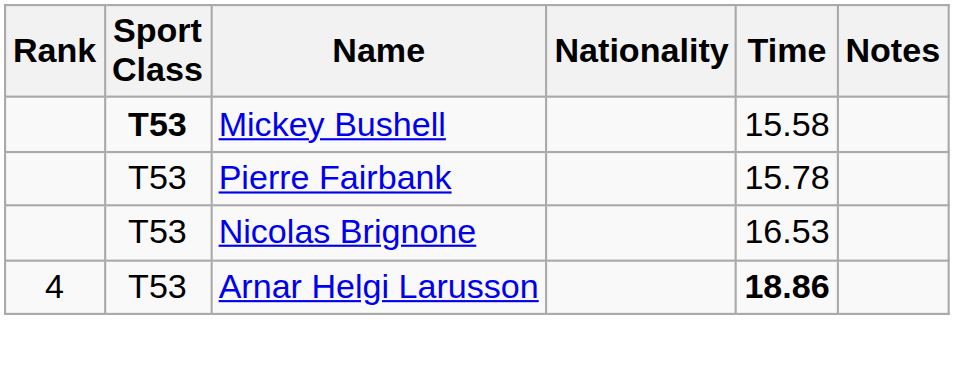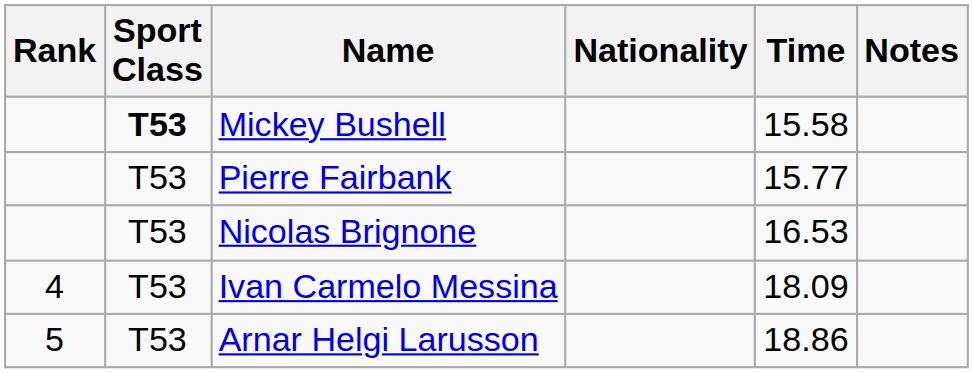Pierre Fairbank | Time: 15.78 -> 15.77
+ row: 4 | T53 | Ivan Carmelo Messina | 18.09
Arnar Helgi Larusson | Rank: 4 -> 5
Arnar Helgi Larusson | Time: bold -> normal
